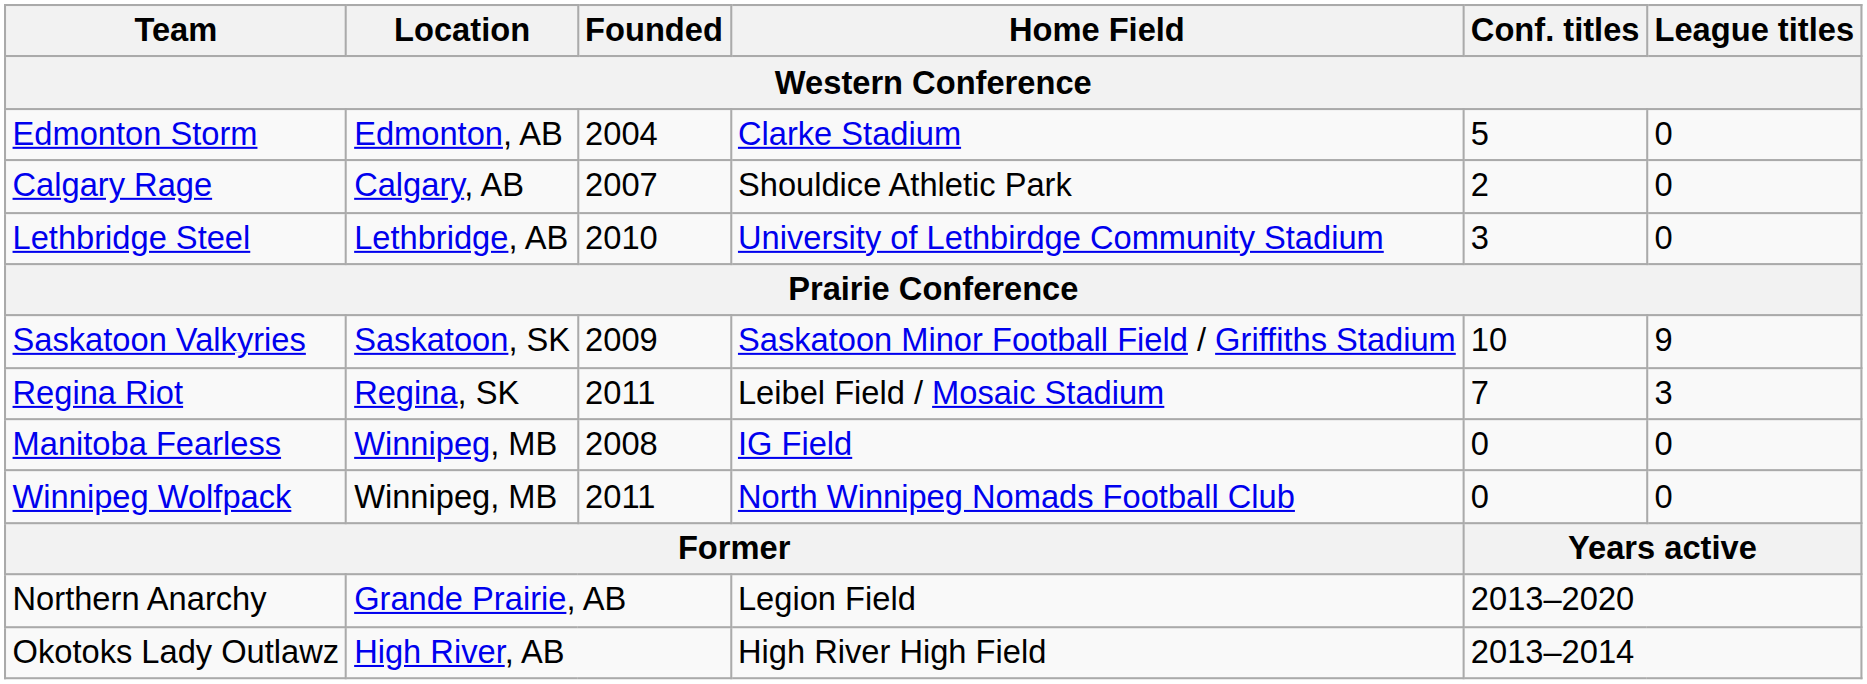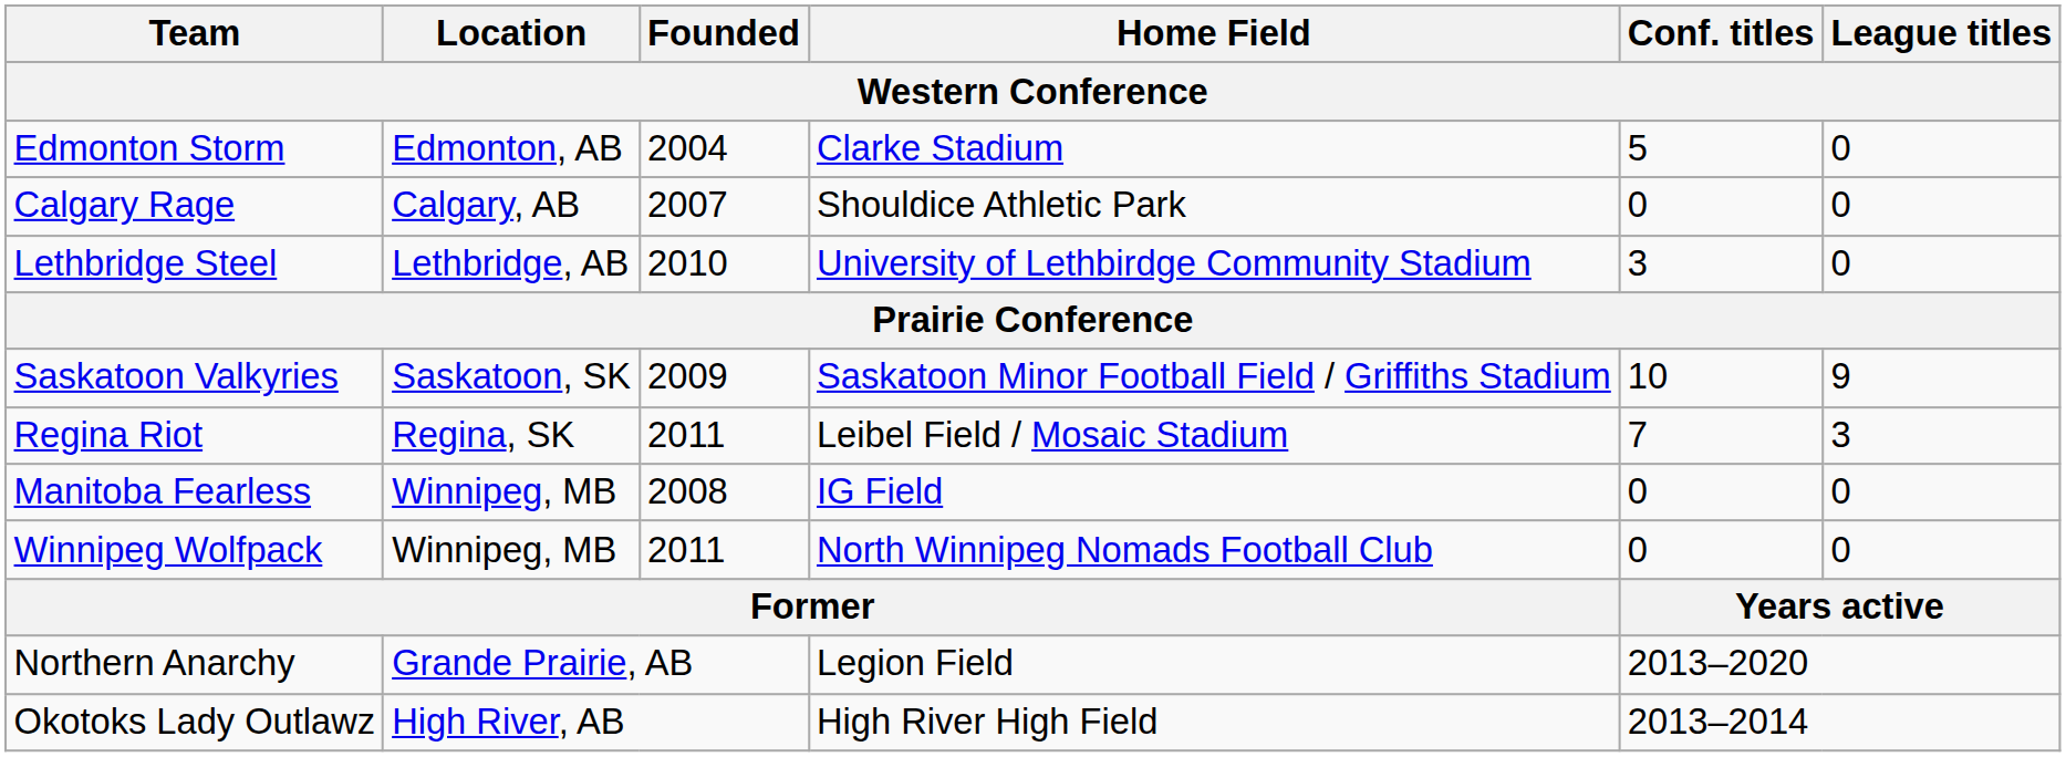Calgary Rage | Conf. titles: 2 -> 0
